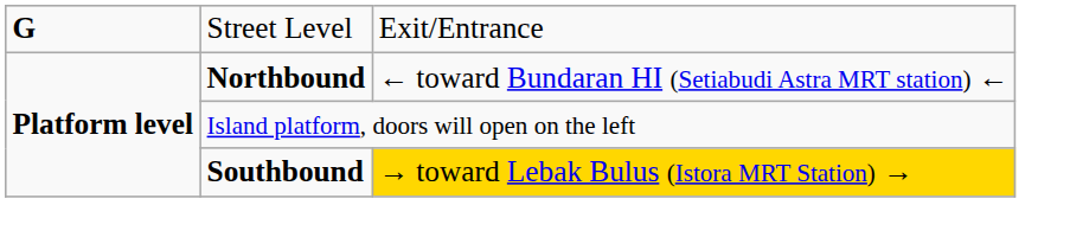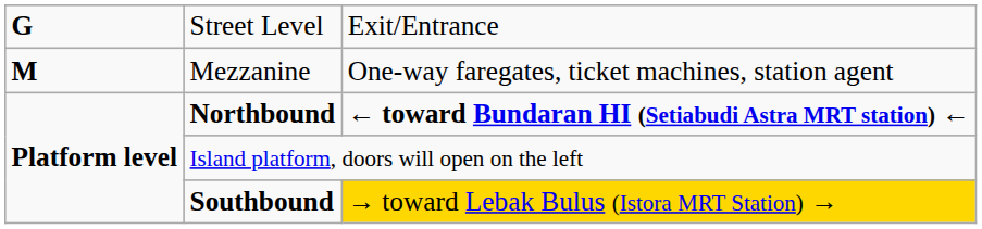+ row: M | Mezzanine | One-way faregates, ticket machines, station agent
Northbound | column 3: normal -> bold
